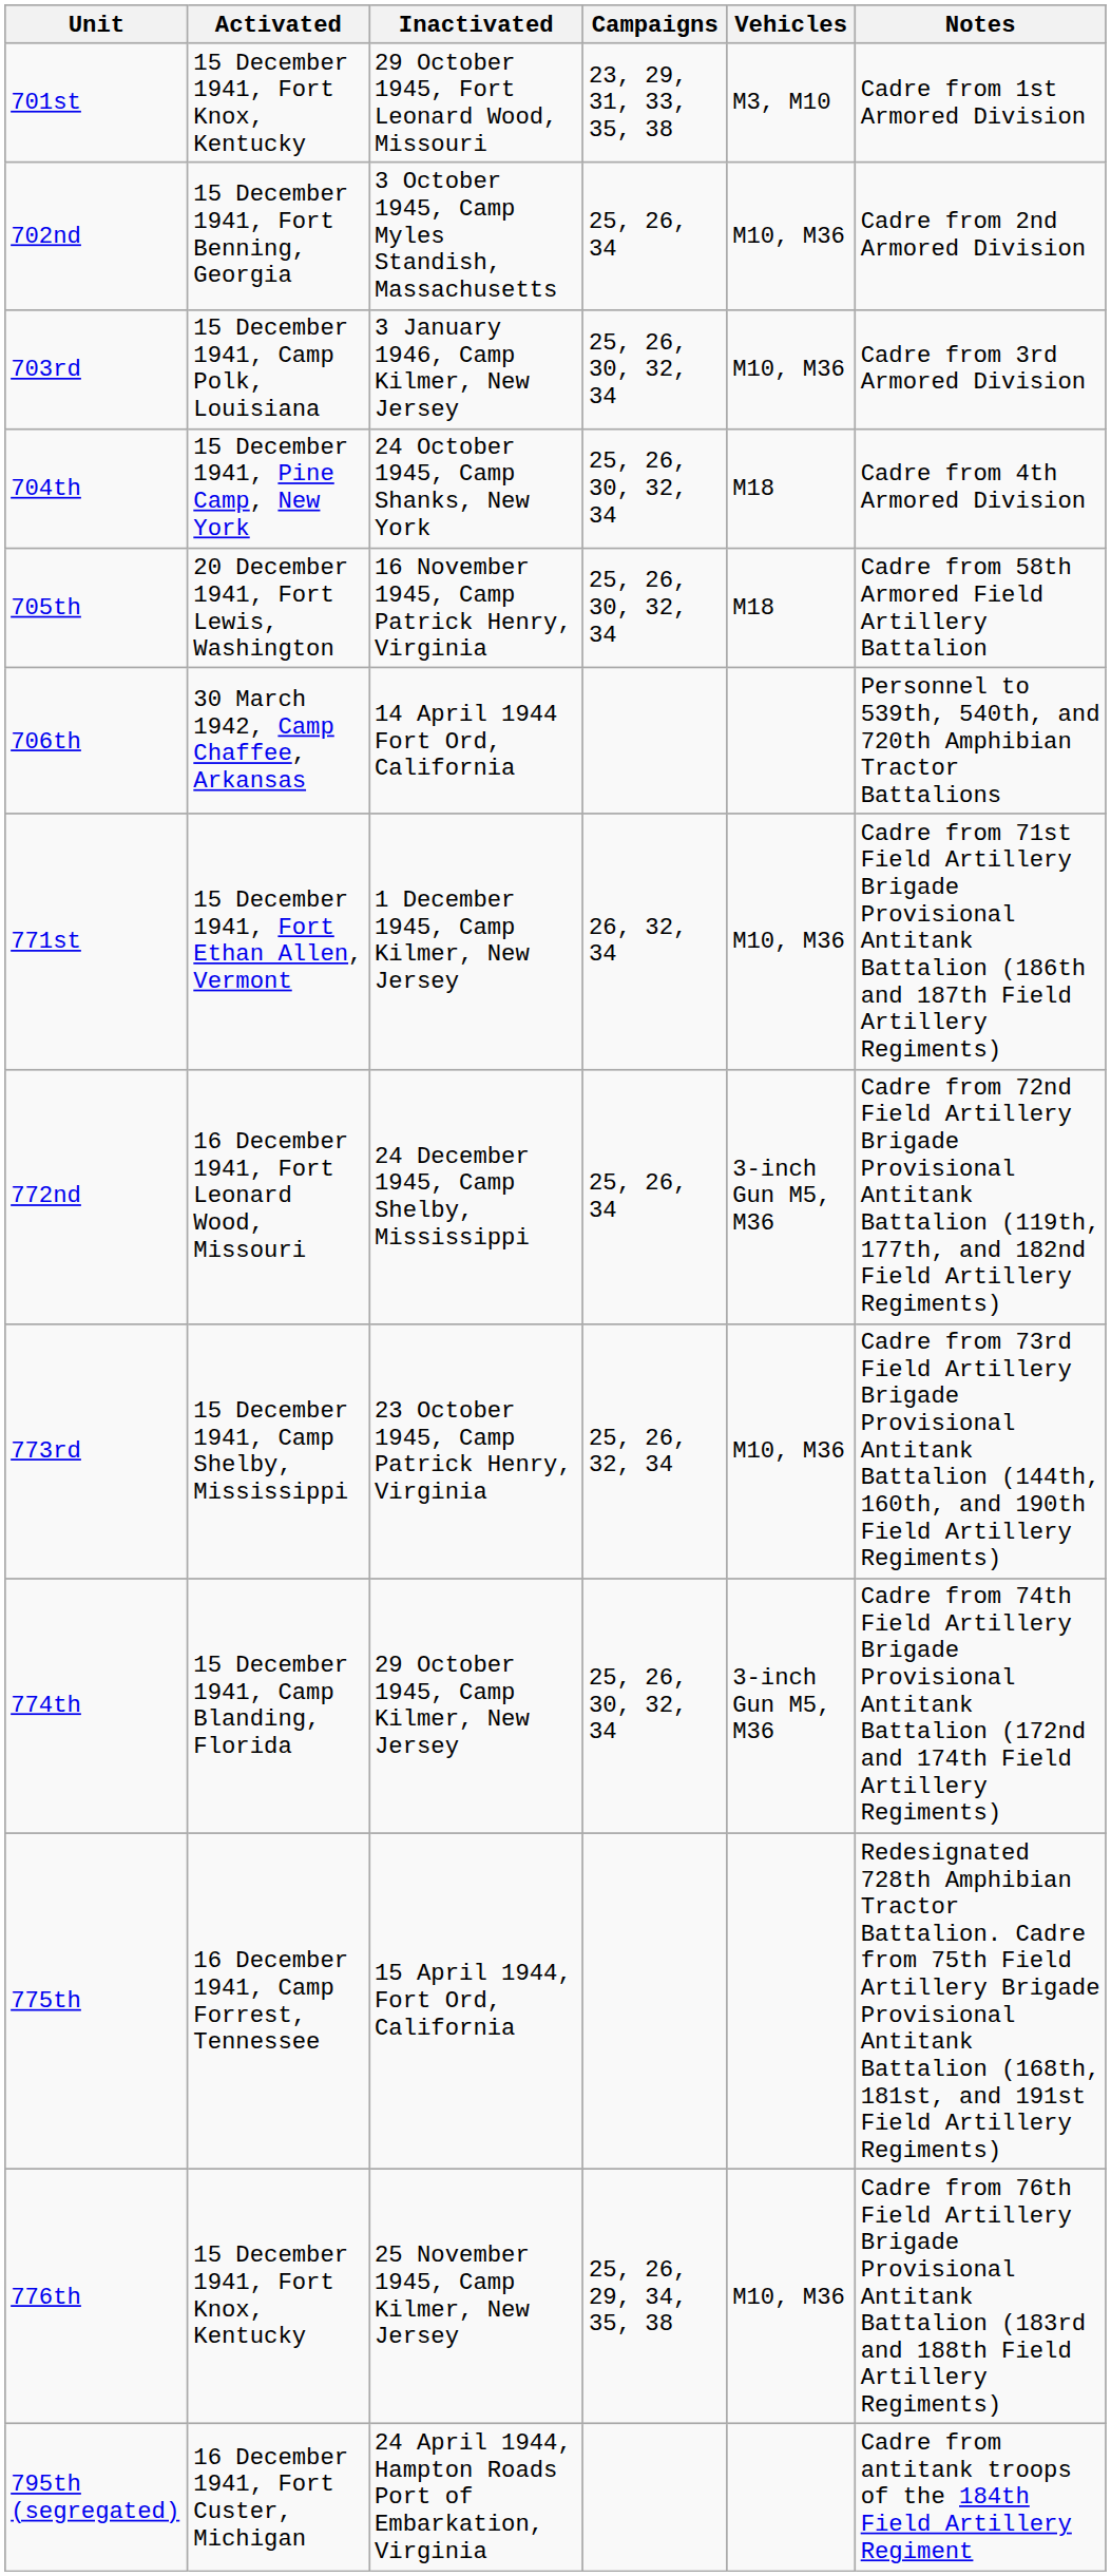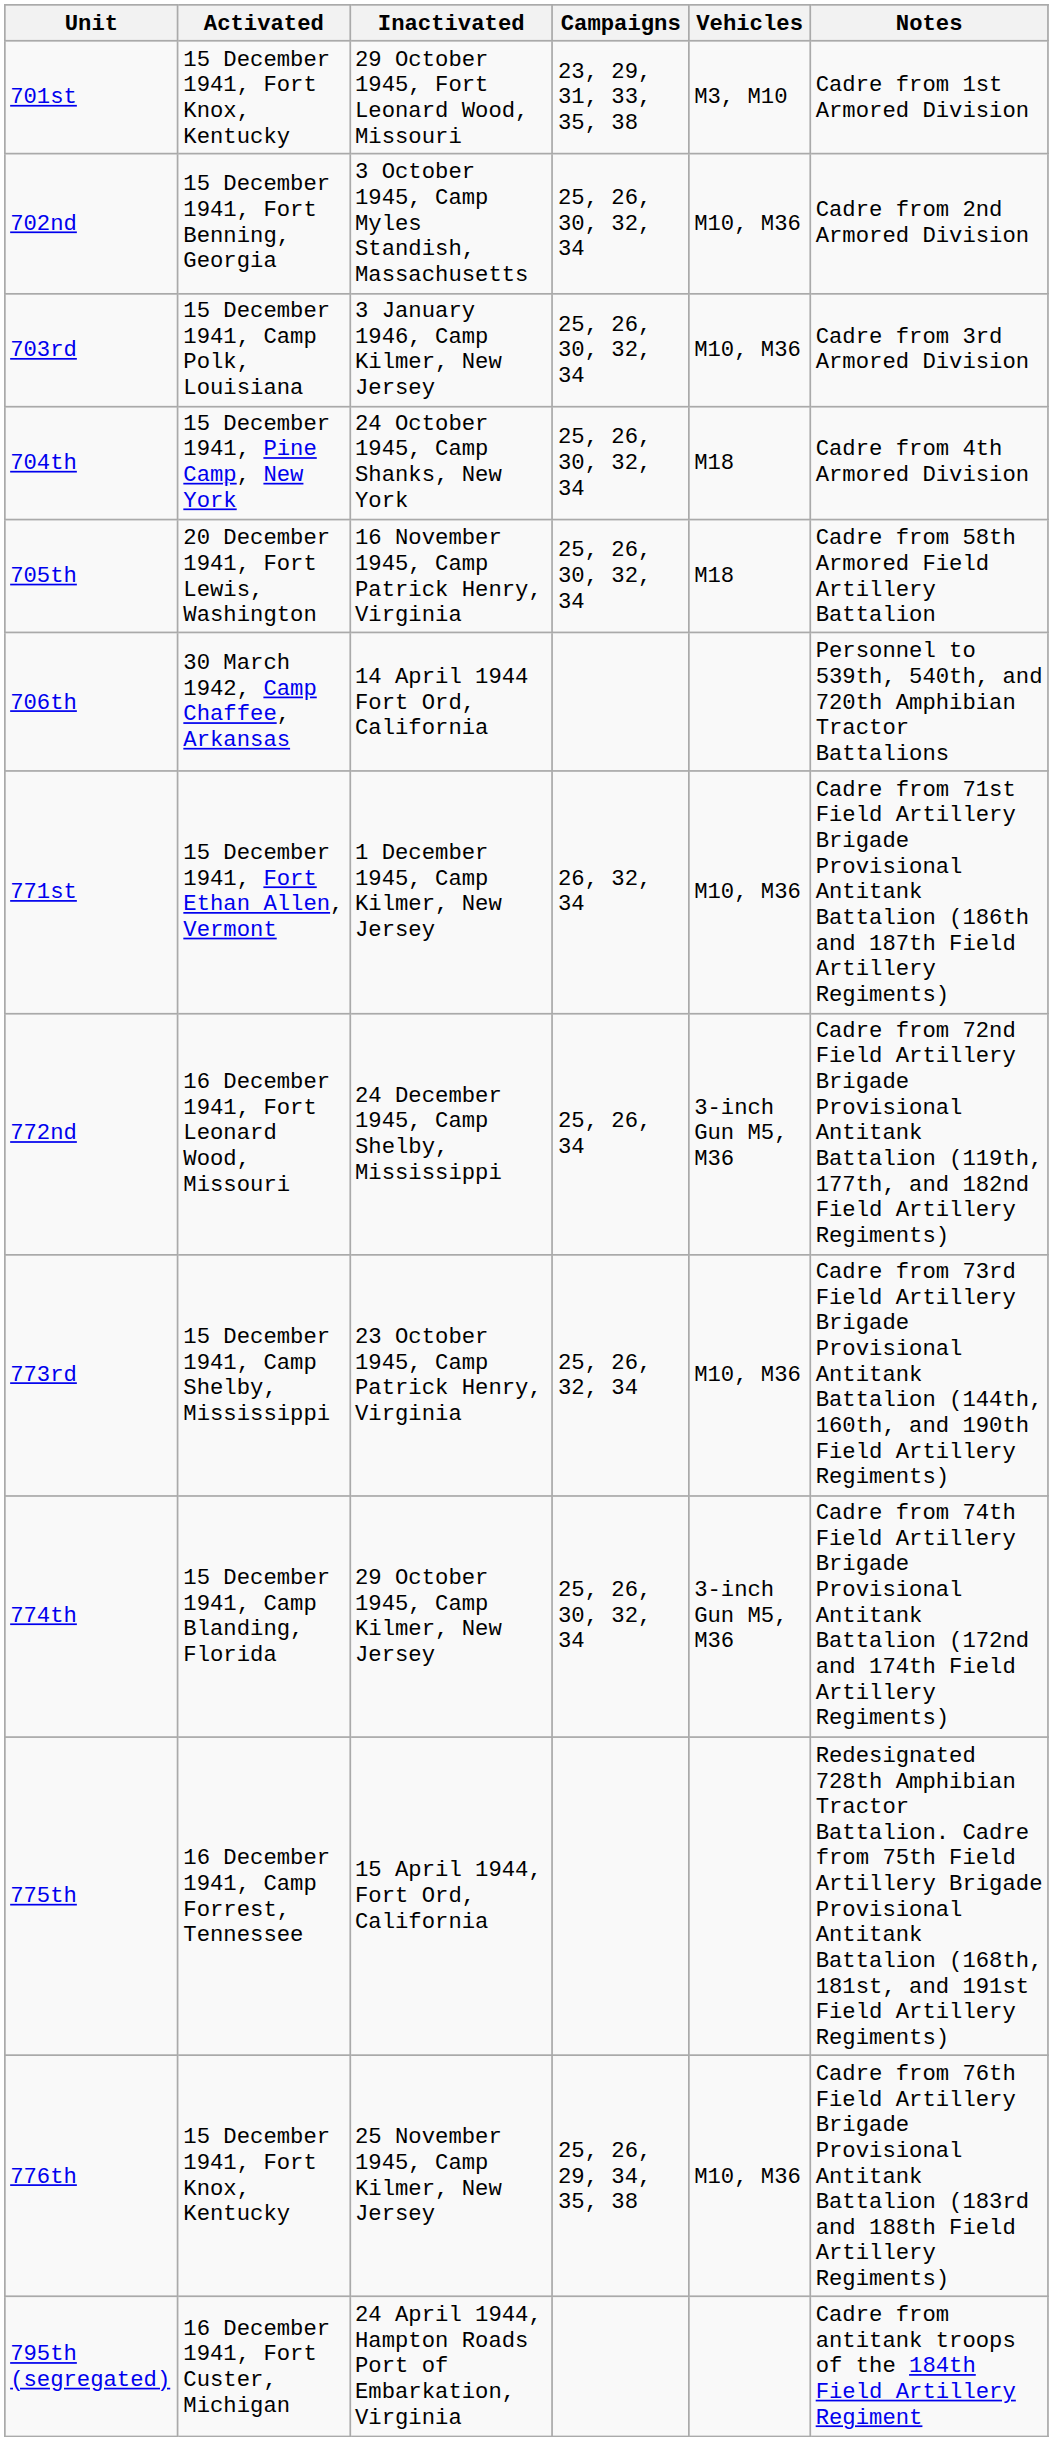702nd | Campaigns: 25, 26, 34 -> 25, 26, 30, 32, 34
